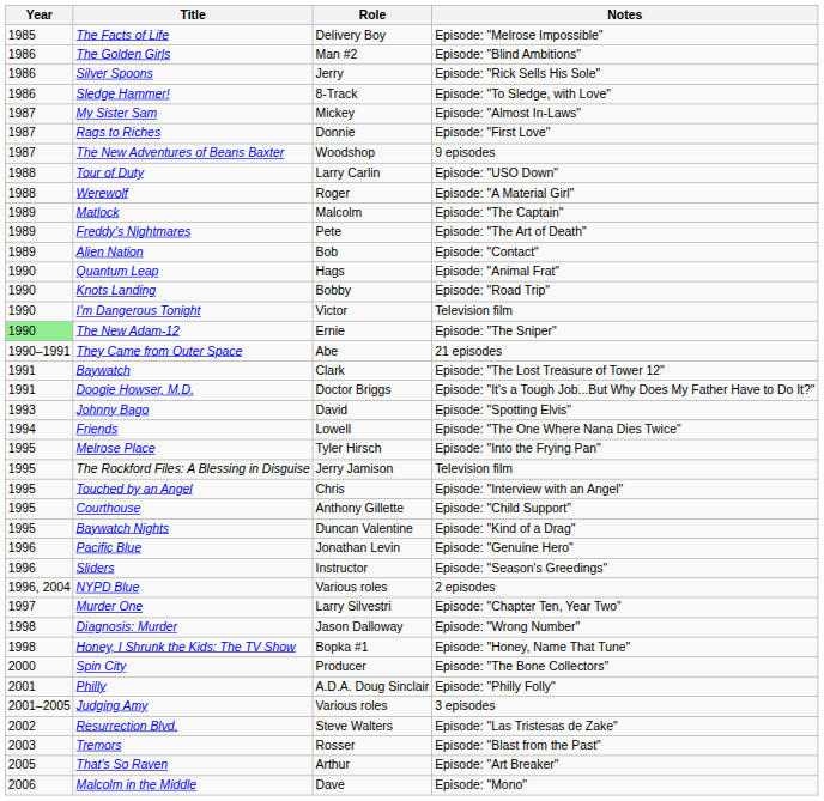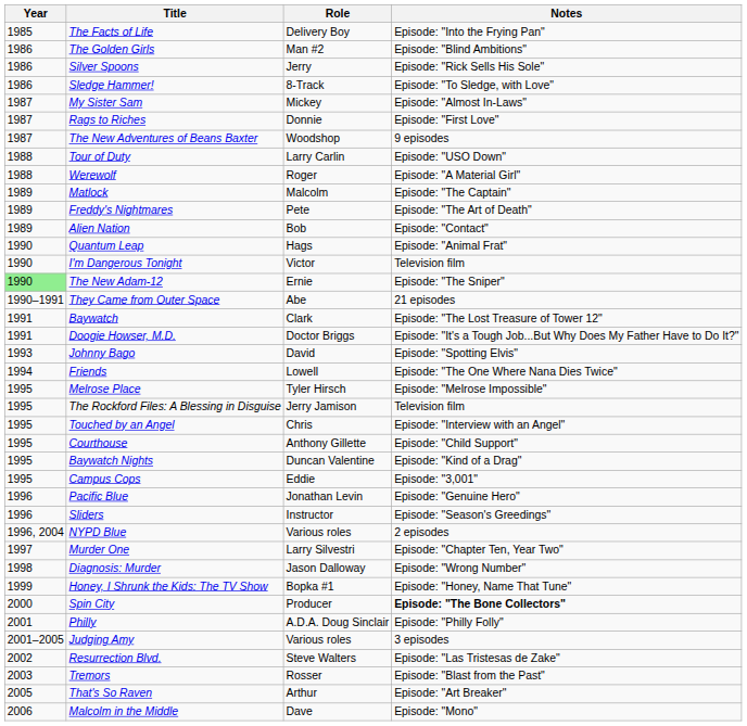The Facts of Life | Notes: Episode: "Melrose Impossible" -> Episode: "Into the Frying Pan"
- row: 1990 | Knots Landing | Bobby | Episode: "Road Trip"
Melrose Place | Notes: Episode: "Into the Frying Pan" -> Episode: "Melrose Impossible"
+ row: 1995 | Campus Cops | Eddie | Episode: "3,001"
Honey, I Shrunk the Kids: The TV Show | Year: 1998 -> 1999
Spin City | Notes: normal -> bold
